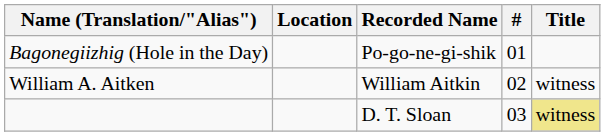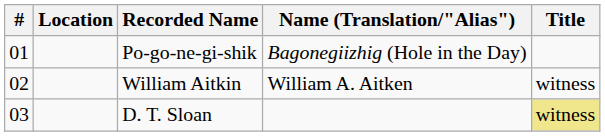columns swapped: # <-> Name (Translation/"Alias")
